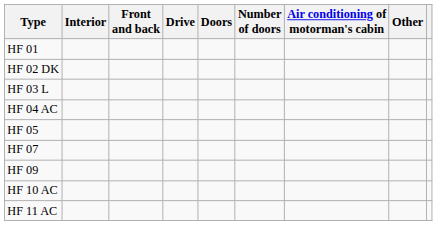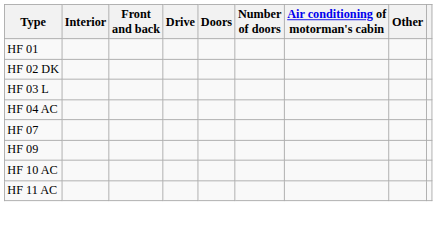- row: HF 05
